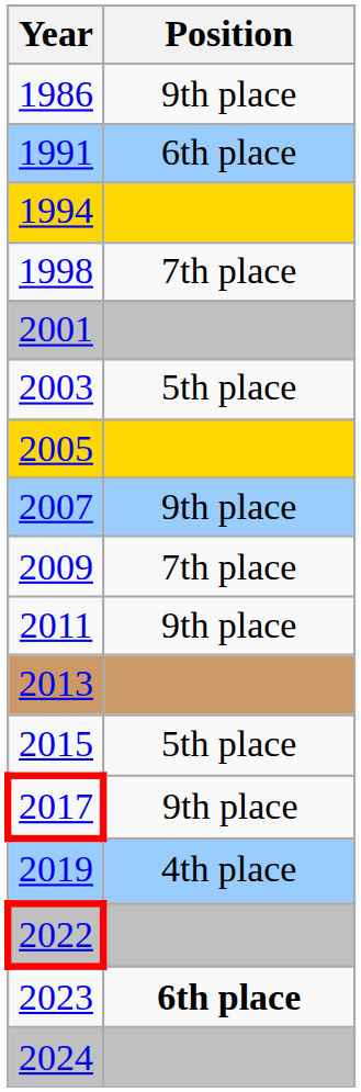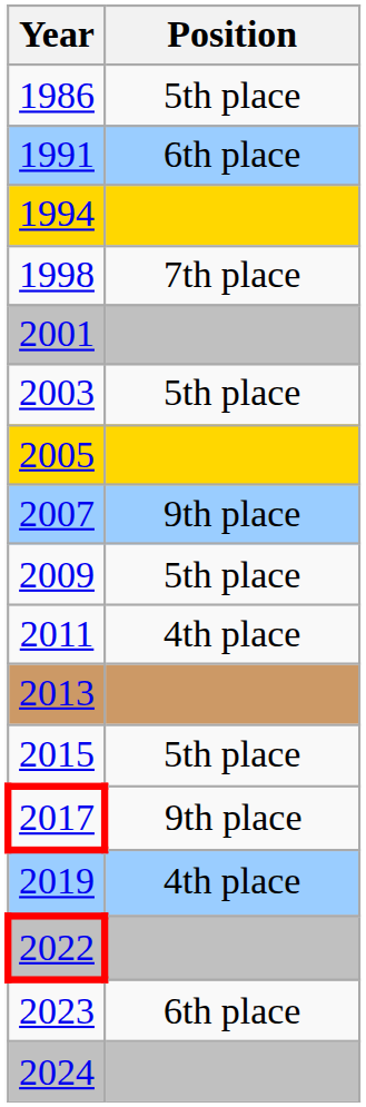1986 | Position: 9th place -> 5th place
2009 | Position: 7th place -> 5th place
2011 | Position: 9th place -> 4th place
2023 | Position: bold -> normal
